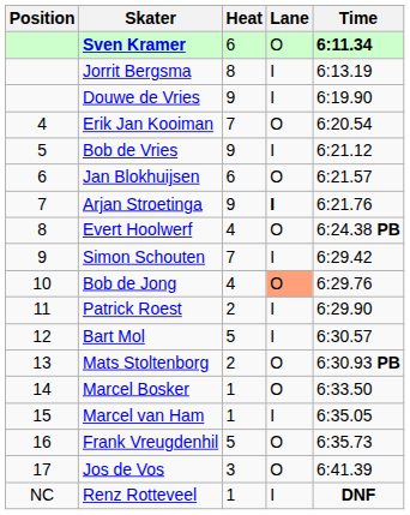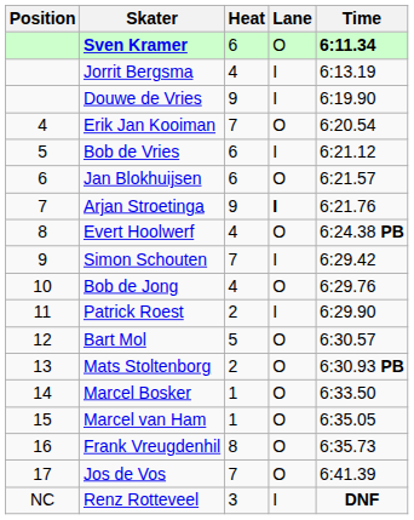Jorrit Bergsma | Heat: 8 -> 4
Bob de Vries | Heat: 9 -> 6
Bob de Jong | Lane: lightsalmon background -> no background
Bart Mol | Lane: I -> O
Marcel van Ham | Lane: I -> O
Frank Vreugdenhil | Heat: 5 -> 8
Jos de Vos | Heat: 3 -> 7
Renz Rotteveel | Heat: 1 -> 3
